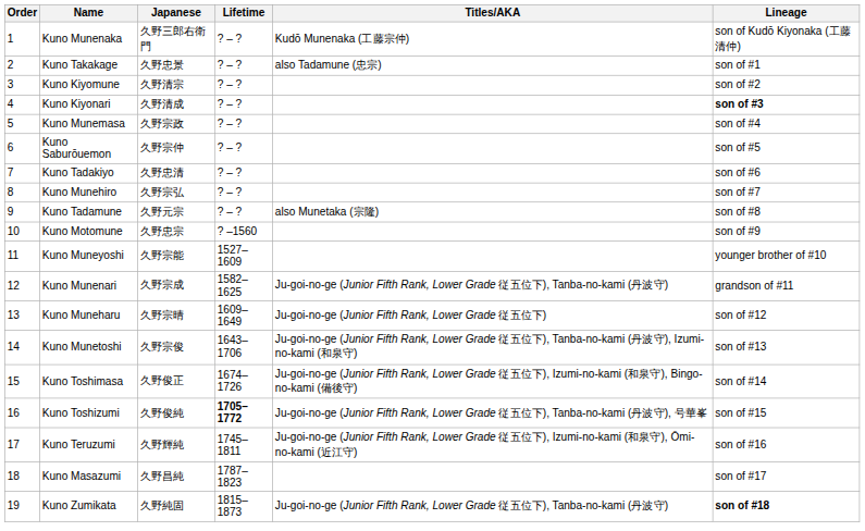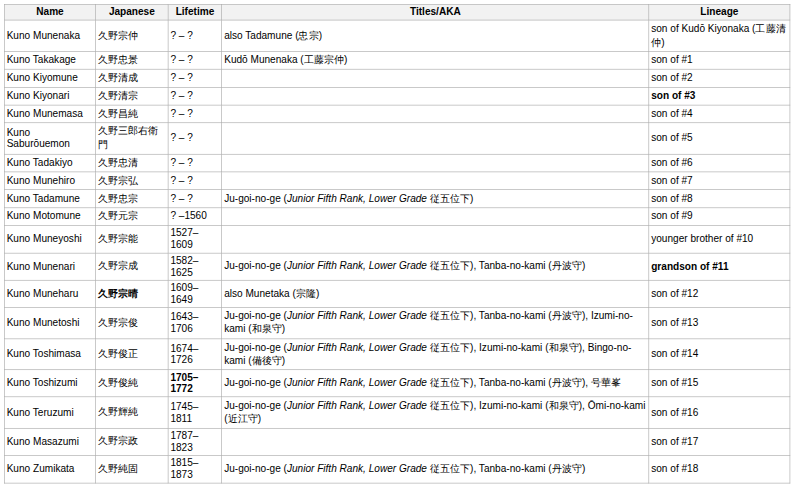- column: Order | 1 | 2 | 3 | 4 | 5 | 6 | 7 | 8 | 9 | 10 | 11 | 12 | 13 | 14 | 15 | 16 | 17 | 18 | 19
Kuno Munenaka | Japanese: 久野三郎右衛門 -> 久野宗仲
Kuno Munenaka | Titles/AKA: Kudō Munenaka (工藤宗仲) -> also Tadamune (忠宗)
Kuno Takakage | Titles/AKA: also Tadamune (忠宗) -> Kudō Munenaka (工藤宗仲)
Kuno Kiyomune | Japanese: 久野清宗 -> 久野清成
Kuno Kiyonari | Japanese: 久野清成 -> 久野清宗
Kuno Munemasa | Japanese: 久野宗政 -> 久野昌純
Kuno Saburōuemon | Japanese: 久野宗仲 -> 久野三郎右衛門
Kuno Tadamune | Japanese: 久野元宗 -> 久野忠宗
Kuno Tadamune | Titles/AKA: also Munetaka (宗隆) -> Ju-goi-no-ge (Junior Fifth Rank, Lower Grade 従五位下)
Kuno Motomune | Japanese: 久野忠宗 -> 久野元宗
Kuno Munenari | Lineage: normal -> bold
Kuno Muneharu | Japanese: normal -> bold
Kuno Muneharu | Titles/AKA: Ju-goi-no-ge (Junior Fifth Rank, Lower Grade 従五位下) -> also Munetaka (宗隆)
Kuno Masazumi | Japanese: 久野昌純 -> 久野宗政
Kuno Zumikata | Lineage: bold -> normal
